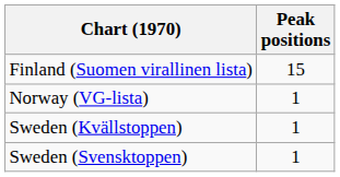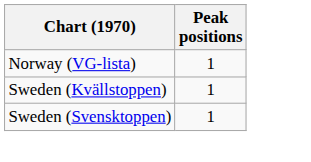- row: Finland (Suomen virallinen lista) | 15
